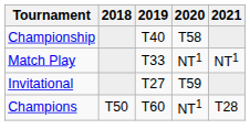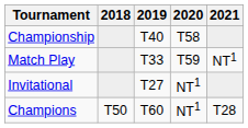Match Play | 2020: NT1 -> T59
Invitational | 2020: T59 -> NT1
